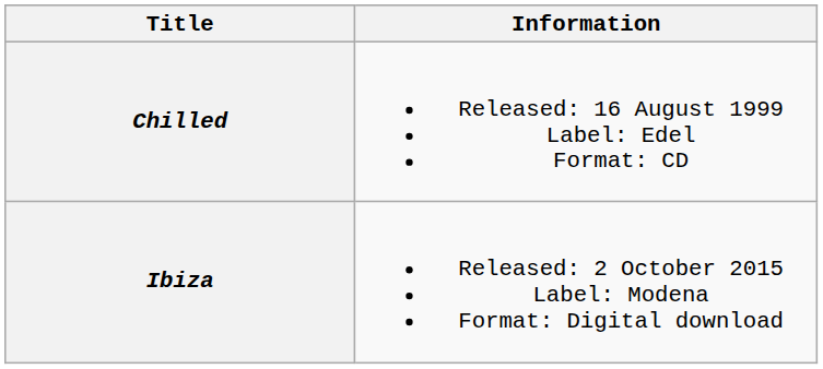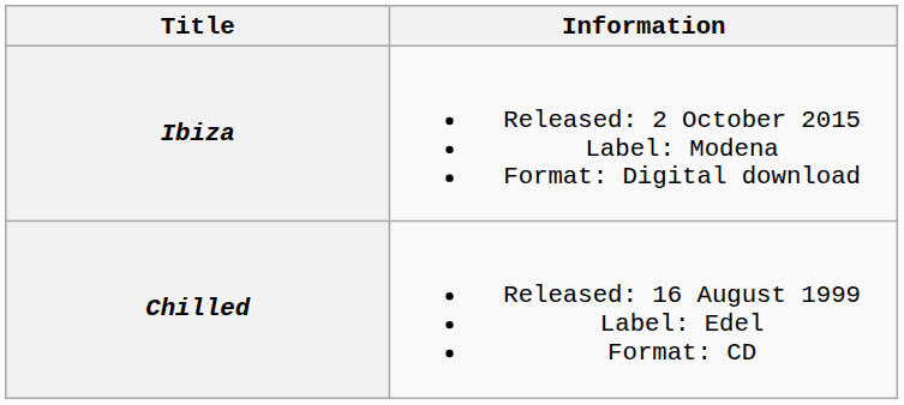rows swapped: Chilled <-> Ibiza
